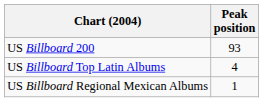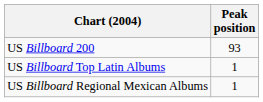US Billboard Top Latin Albums | Peak position: 4 -> 1
